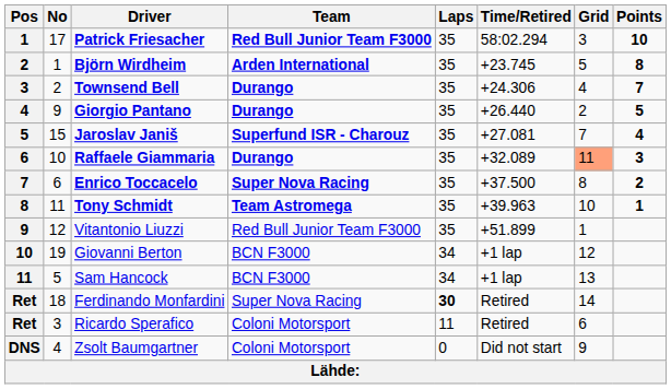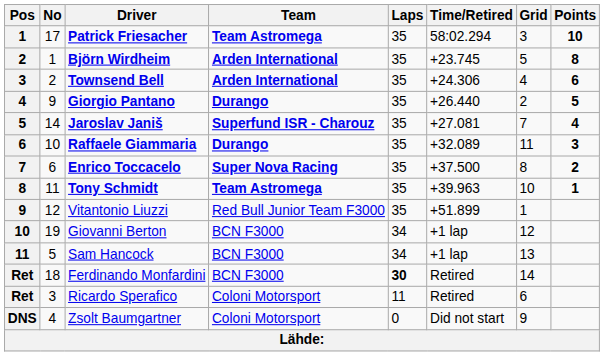Patrick Friesacher | Team: Red Bull Junior Team F3000 -> Team Astromega
Townsend Bell | Team: Durango -> Arden International
Townsend Bell | Points: 7 -> 6
Jaroslav Janiš | No: 15 -> 14
Raffaele Giammaria | Grid: lightsalmon background -> no background
Ferdinando Monfardini | Team: Super Nova Racing -> BCN F3000
